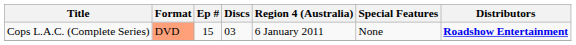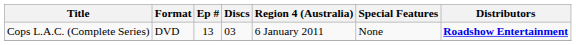Cops L.A.C. (Complete Series) | Format: lightsalmon background -> no background
Cops L.A.C. (Complete Series) | Ep #: 15 -> 13
